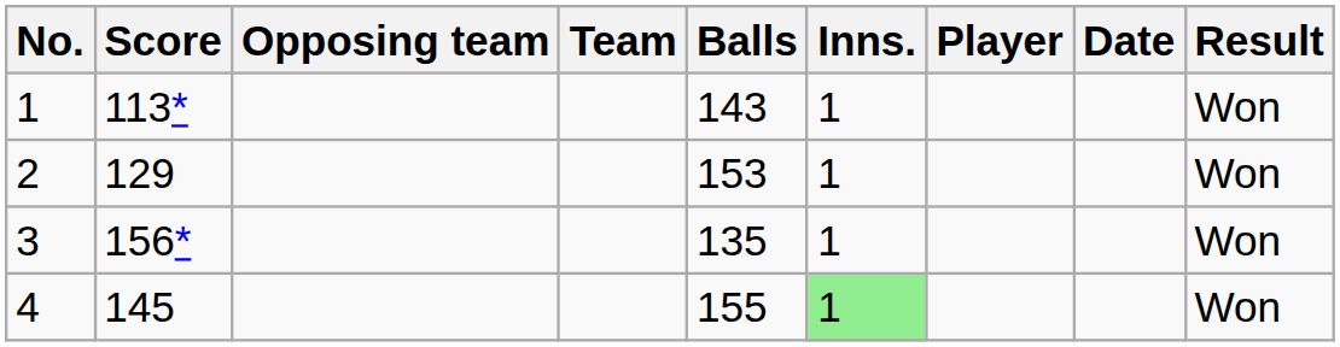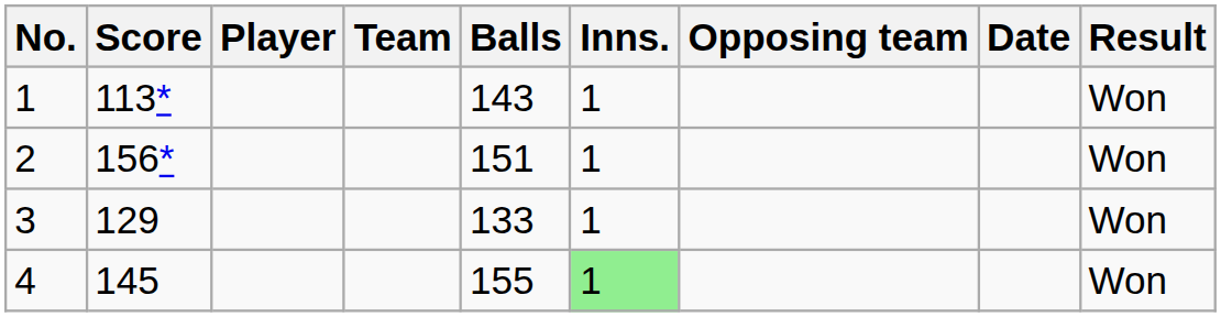columns swapped: Player <-> Opposing team
2 | Score: 129 -> 156*
2 | Balls: 153 -> 151
3 | Score: 156* -> 129
3 | Balls: 135 -> 133
